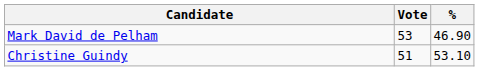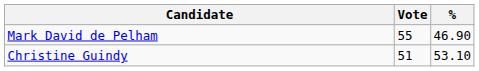Mark David de Pelham | Vote: 53 -> 55
